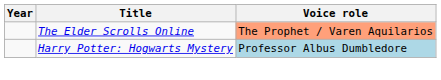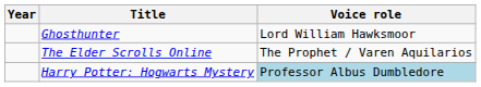+ row: Ghosthunter | Lord William Hawksmoor
The Elder Scrolls Online | Voice role: lightsalmon background -> no background
